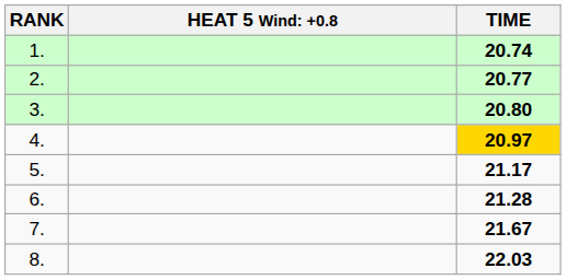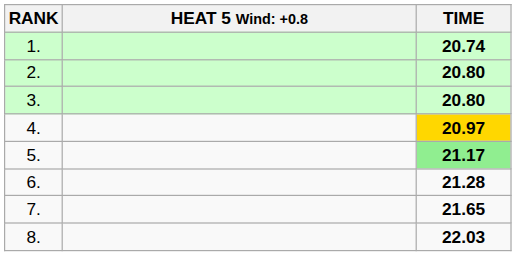2. | TIME: 20.77 -> 20.80
5. | TIME: no background -> lightgreen background
7. | TIME: 21.67 -> 21.65
